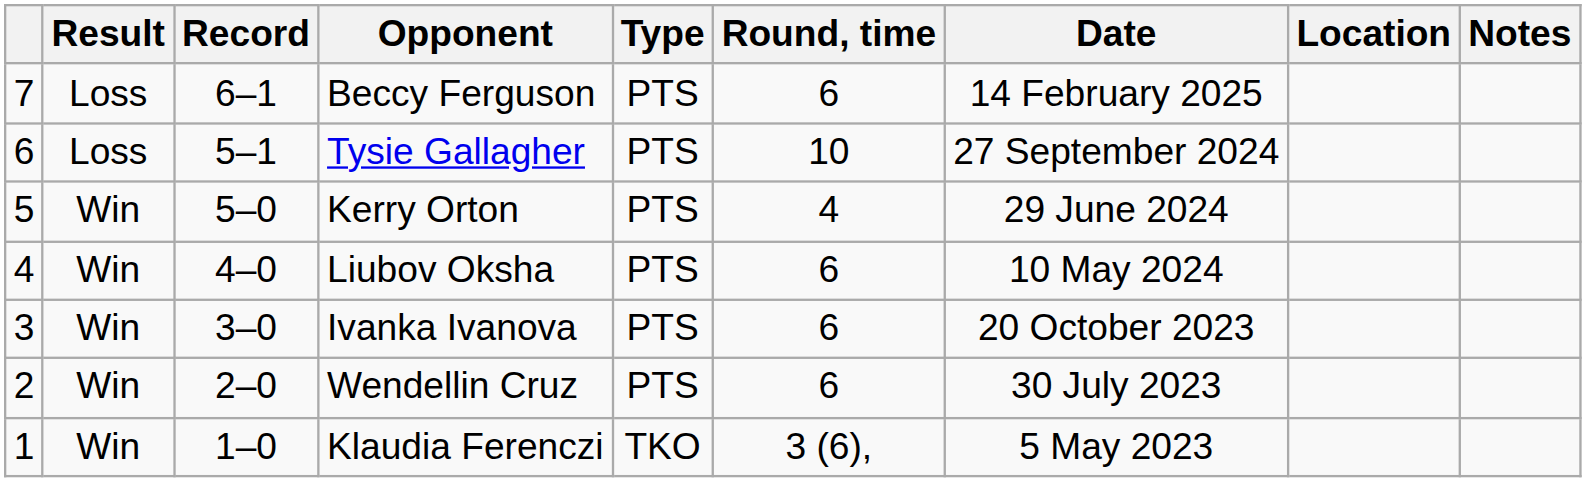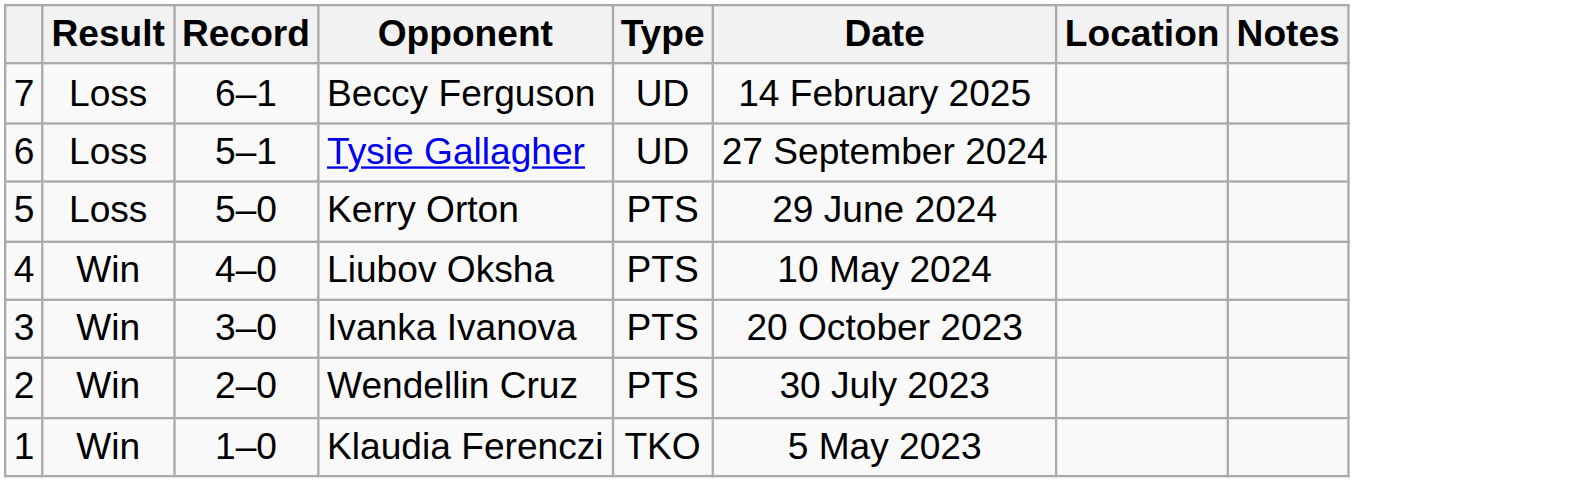- column: Round, time | 6 | 10 | 4 | 6 | 6 | 6 | 3 (6),
Beccy Ferguson | Type: PTS -> UD
Tysie Gallagher | Type: PTS -> UD
Kerry Orton | Result: Win -> Loss
